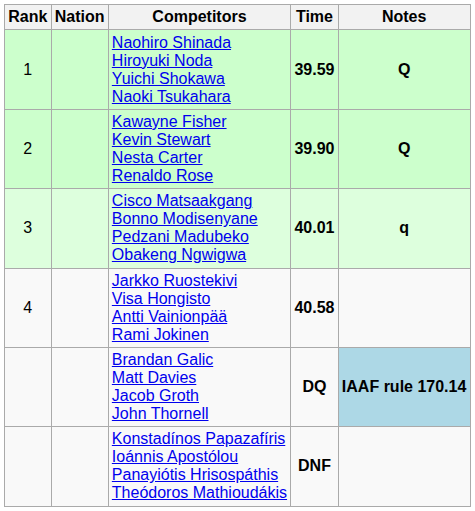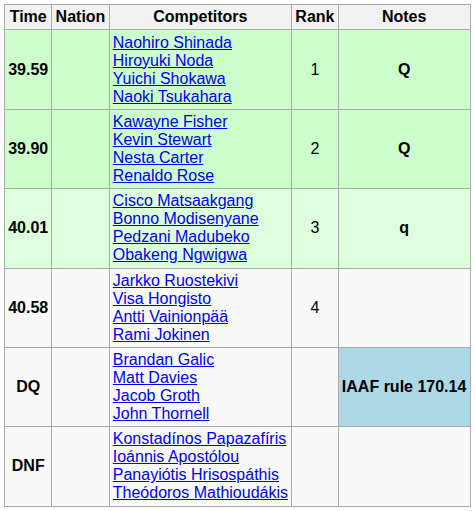columns swapped: Rank <-> Time
